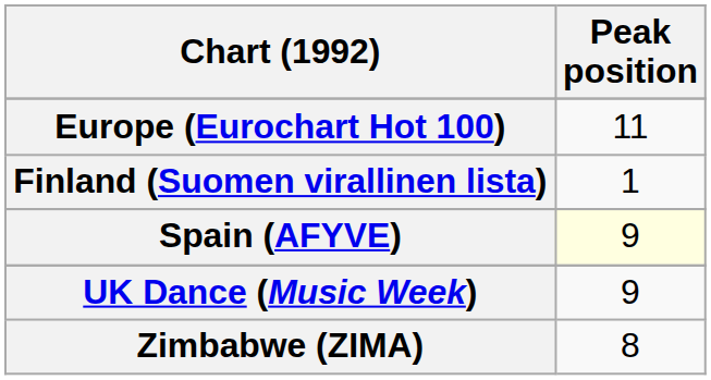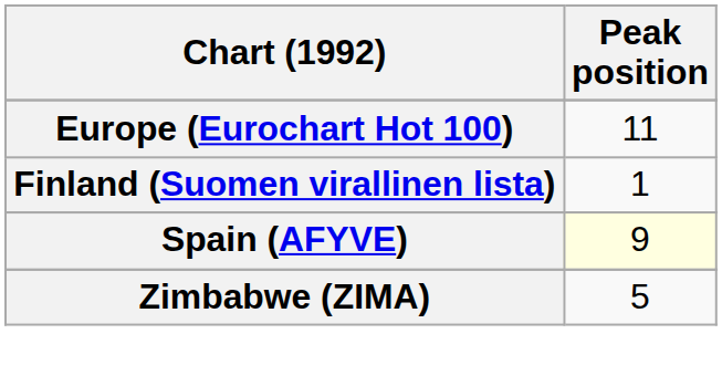- row: UK Dance (Music Week) | 9
Zimbabwe (ZIMA) | Peak position: 8 -> 5
